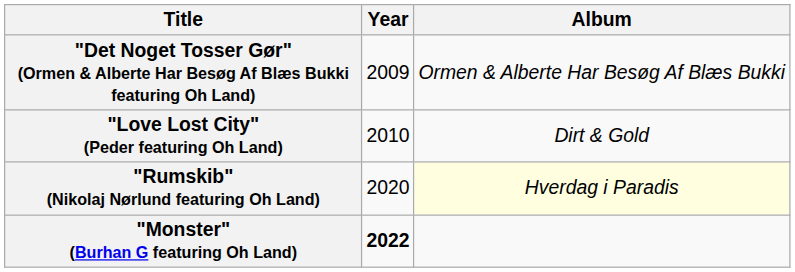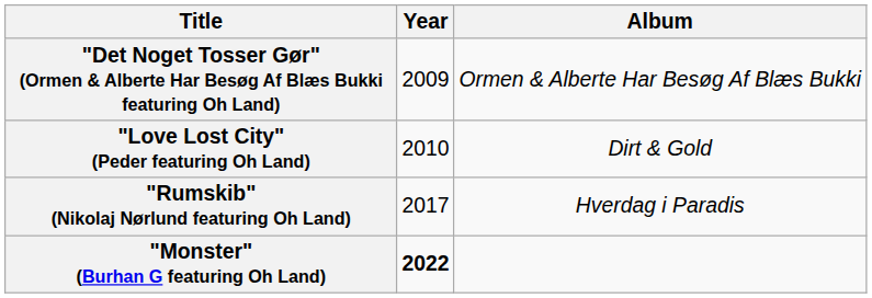"Rumskib" (Nikolaj Nørlund featuring Oh Land) | Year: 2020 -> 2017
"Rumskib" (Nikolaj Nørlund featuring Oh Land) | Album: lightyellow background -> no background
